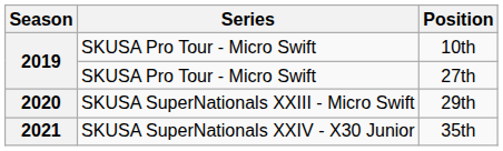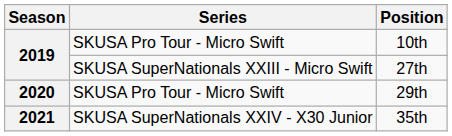27th | Series: SKUSA Pro Tour - Micro Swift -> SKUSA SuperNationals XXIII - Micro Swift
29th | Series: SKUSA SuperNationals XXIII - Micro Swift -> SKUSA Pro Tour - Micro Swift
